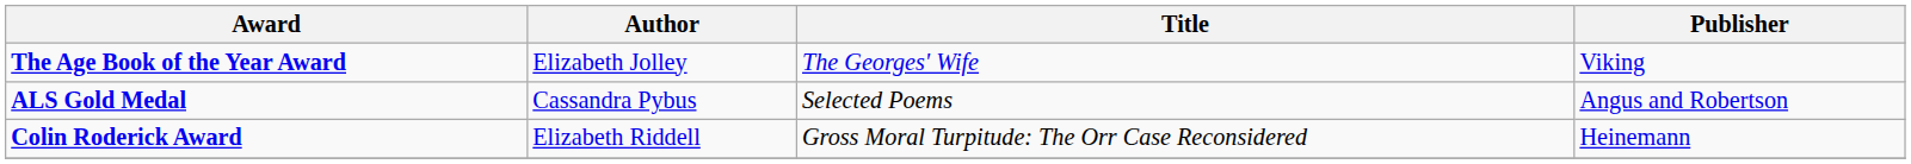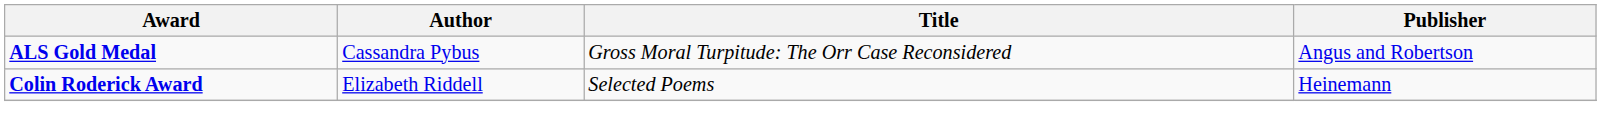- row: The Age Book of the Year Award | Elizabeth Jolley | The Georges' Wife | Viking
ALS Gold Medal | Title: Selected Poems -> Gross Moral Turpitude: The Orr Case Reconsidered
Colin Roderick Award | Title: Gross Moral Turpitude: The Orr Case Reconsidered -> Selected Poems
